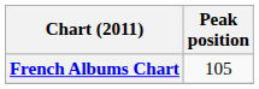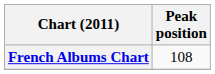French Albums Chart | Peak position: 105 -> 108
